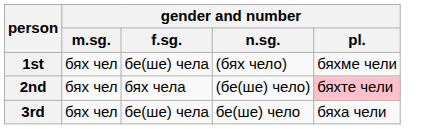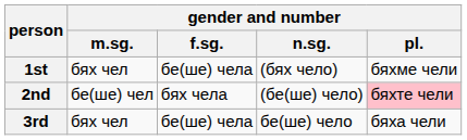2nd | gender and number / m.sg.: бях чел -> бе(ше) чел
